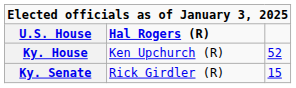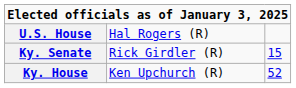U.S. House | column 2: bold -> normal
rows swapped: Ky. Senate <-> Ky. House
